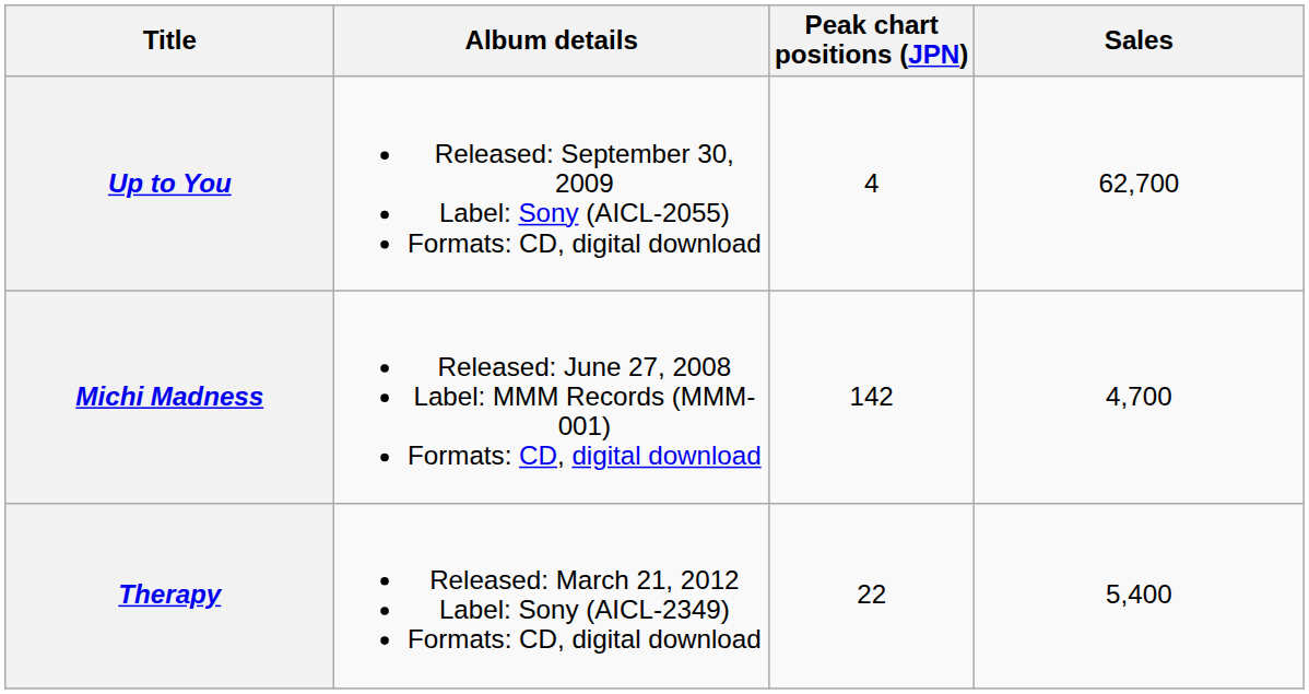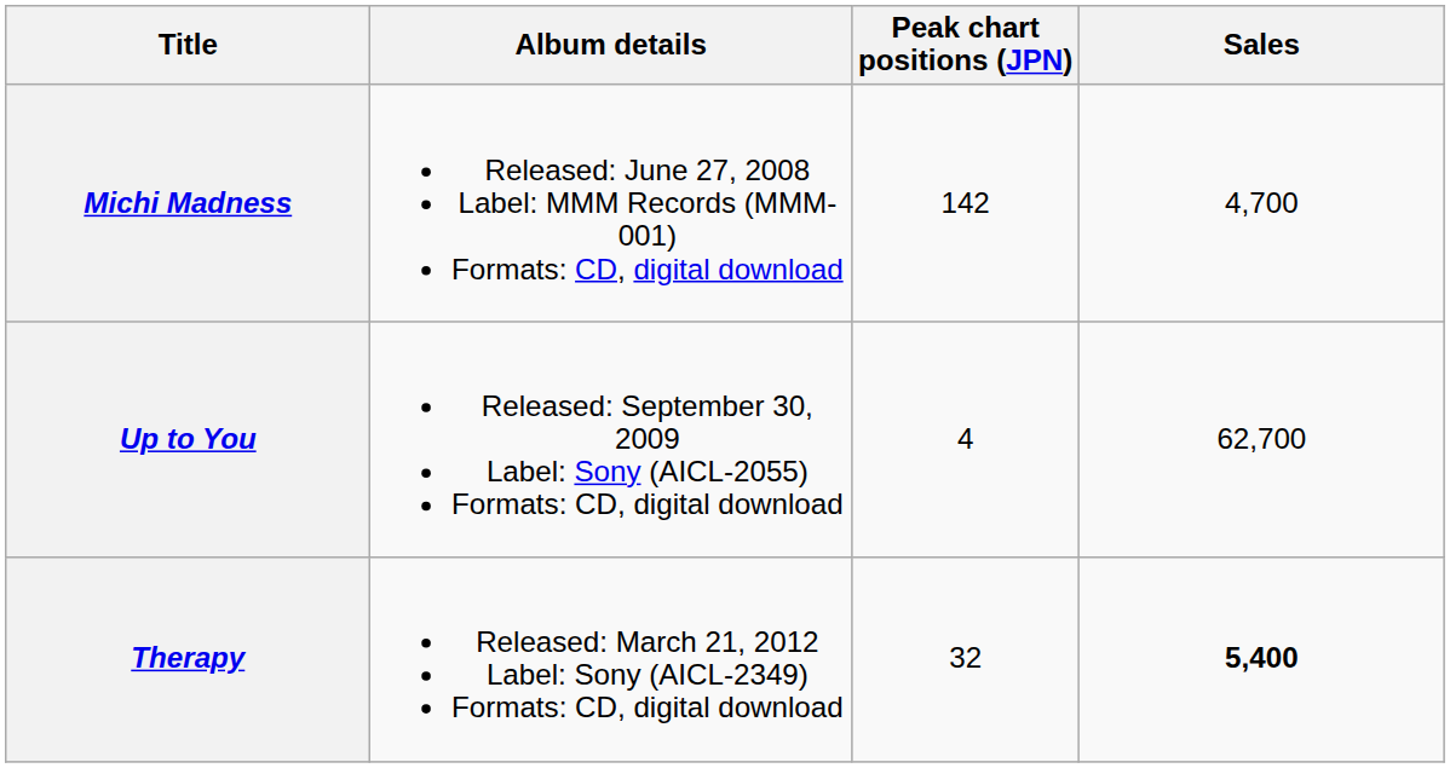rows swapped: Michi Madness <-> Up to You
Therapy | Peak chart positions (JPN): 22 -> 32
Therapy | Sales: normal -> bold
